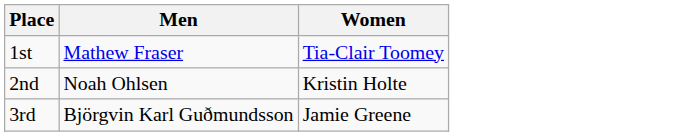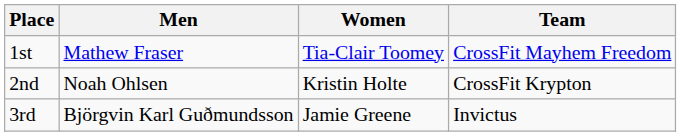+ column: Team | CrossFit Mayhem Freedom | CrossFit Krypton | Invictus
